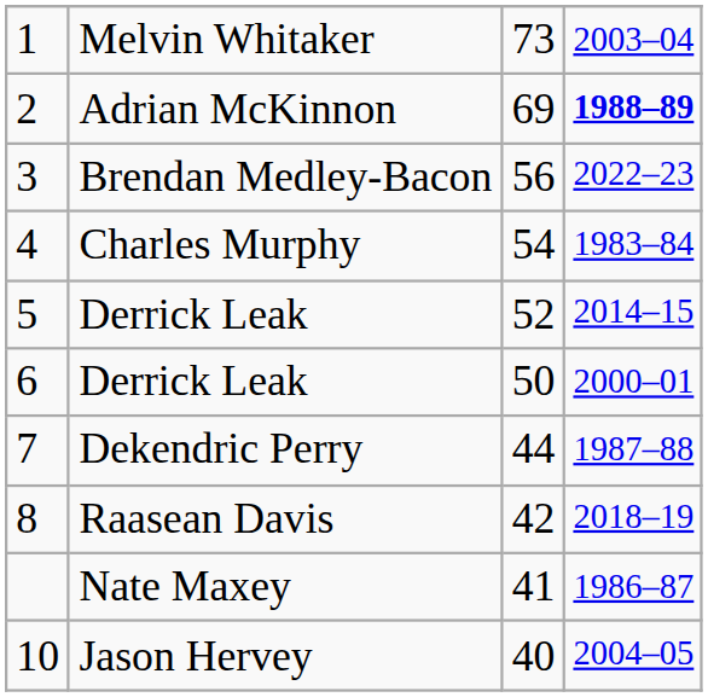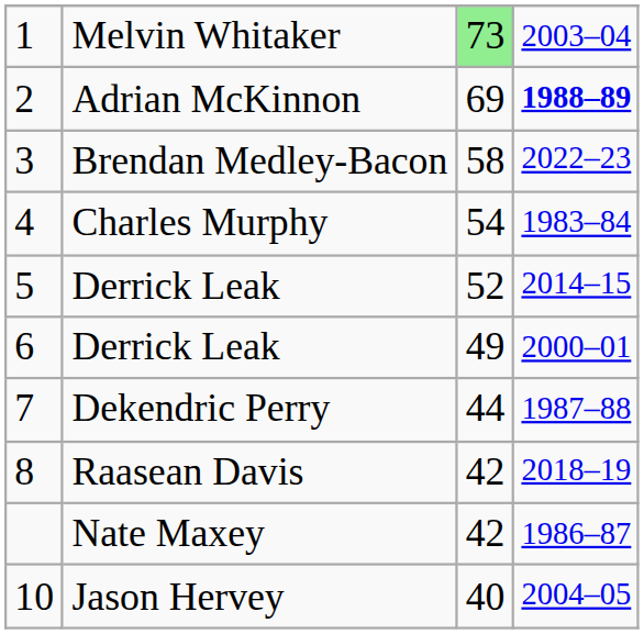Melvin Whitaker | column 3: no background -> lightgreen background
Brendan Medley-Bacon | column 3: 56 -> 58
6 / Derrick Leak | column 3: 50 -> 49
Nate Maxey | column 3: 41 -> 42
